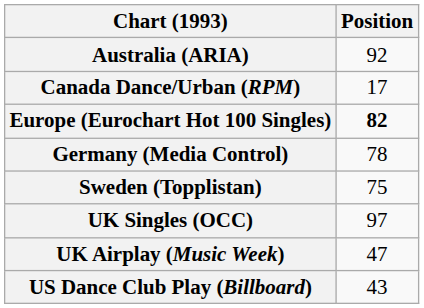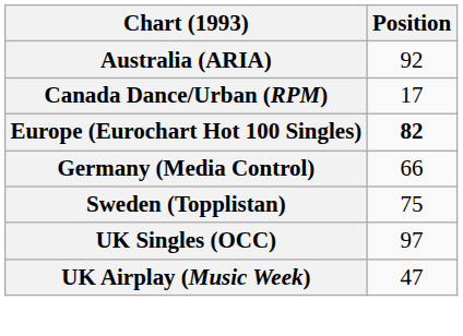Germany (Media Control) | Position: 78 -> 66
- row: US Dance Club Play (Billboard) | 43
